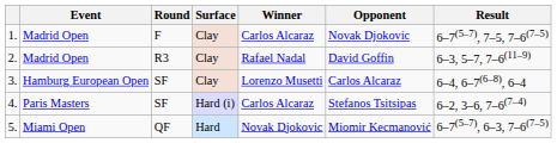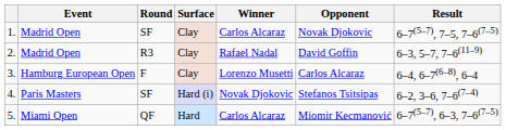1. | Round: F -> SF
3. | Round: SF -> F
4. | Winner: Carlos Alcaraz -> Novak Djokovic
5. | Winner: Novak Djokovic -> Carlos Alcaraz
